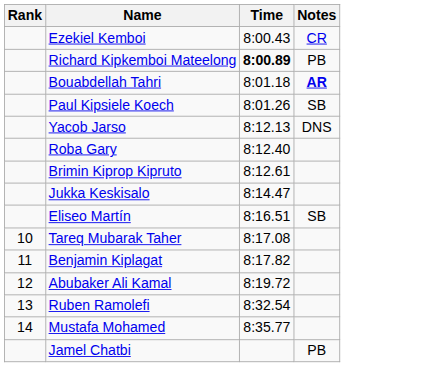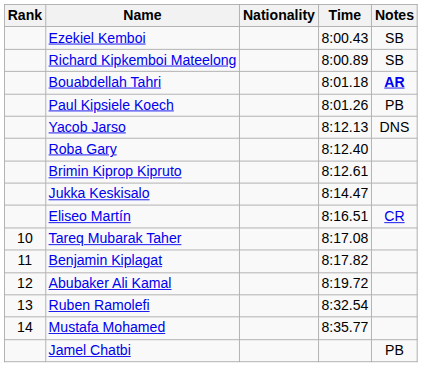+ column: Nationality
Ezekiel Kemboi | Notes: CR -> SB
Richard Kipkemboi Mateelong | Time: bold -> normal
Richard Kipkemboi Mateelong | Notes: PB -> SB
Paul Kipsiele Koech | Notes: SB -> PB
Eliseo Martín | Notes: SB -> CR
